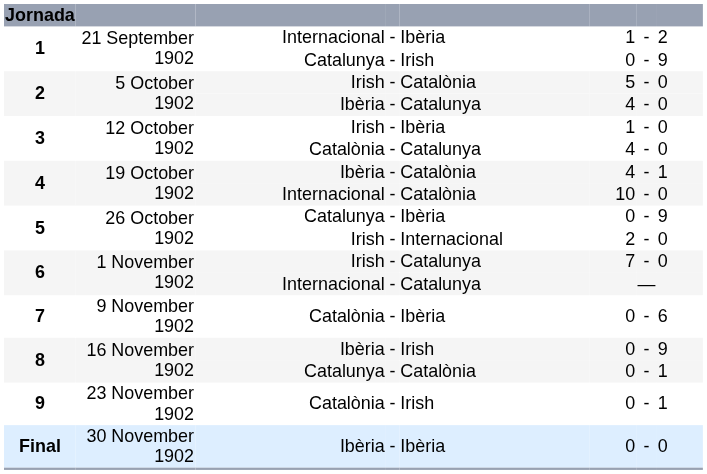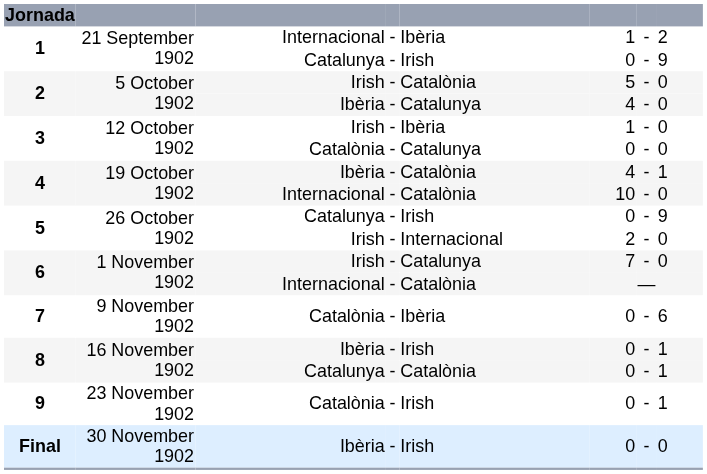3 / Catalònia | column 6: 4 -> 0
5 / Catalunya | column 5: Ibèria -> Irish
6 / Internacional | column 5: Catalunya -> Catalònia
8 / Ibèria | column 8: 9 -> 1
Final | column 5: Ibèria -> Irish
